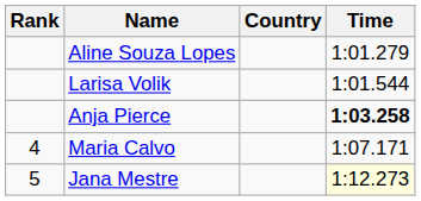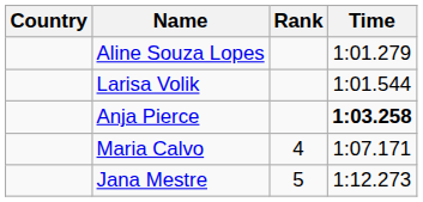columns swapped: Rank <-> Country
Jana Mestre | Time: lightyellow background -> no background
